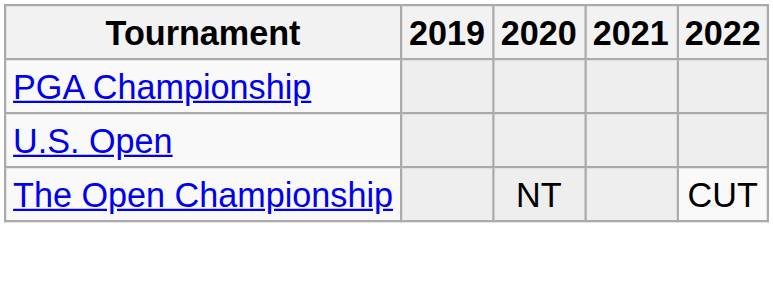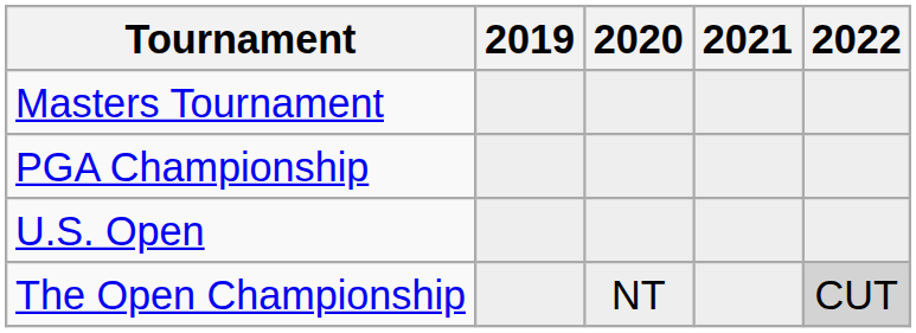+ row: Masters Tournament
The Open Championship | 2022: no background -> lightgrey background
